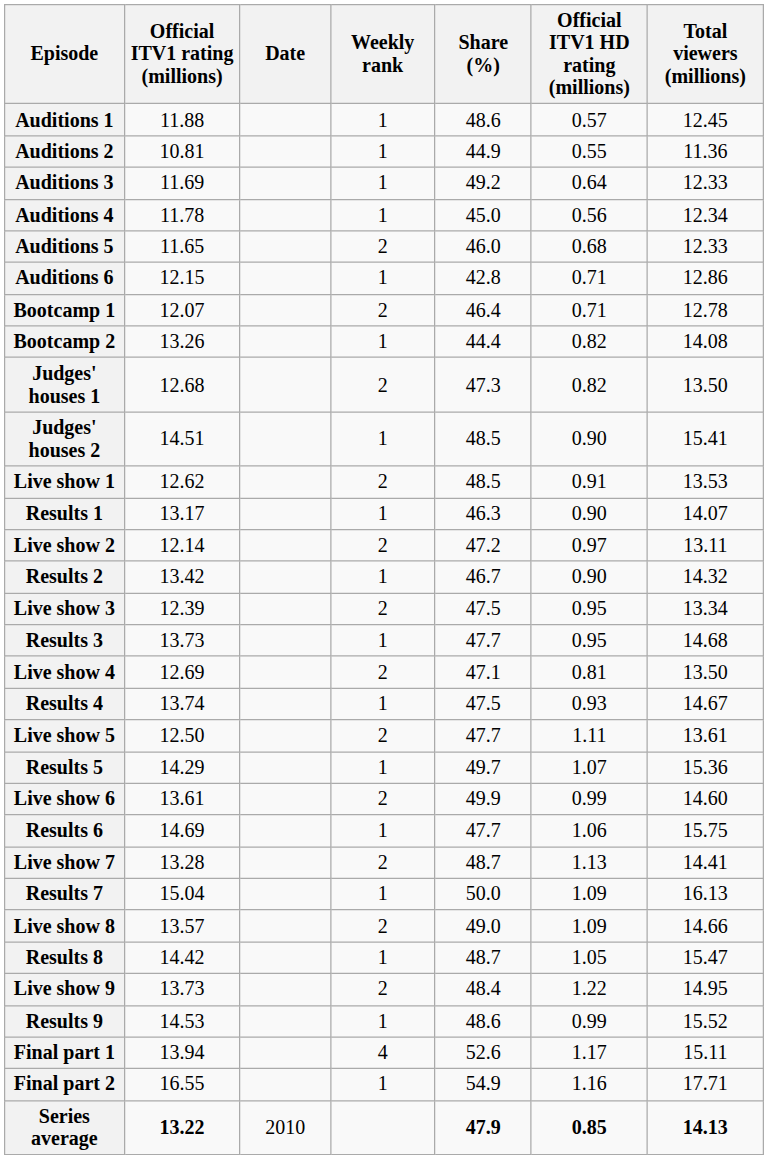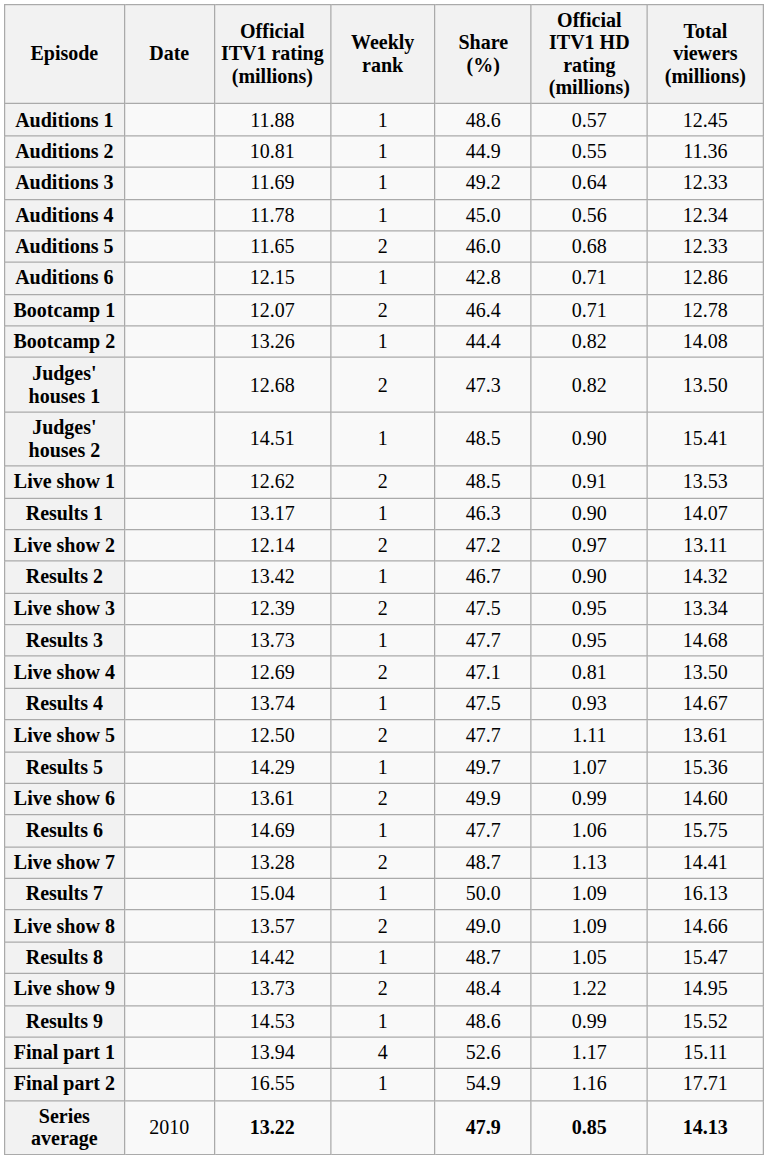columns swapped: Date <-> Official ITV1 rating (millions)
